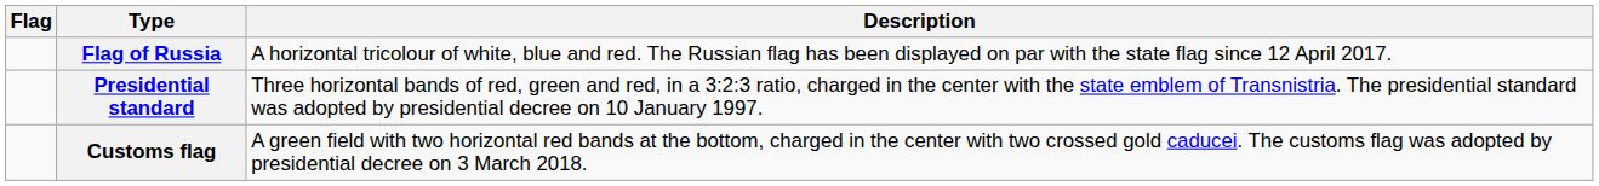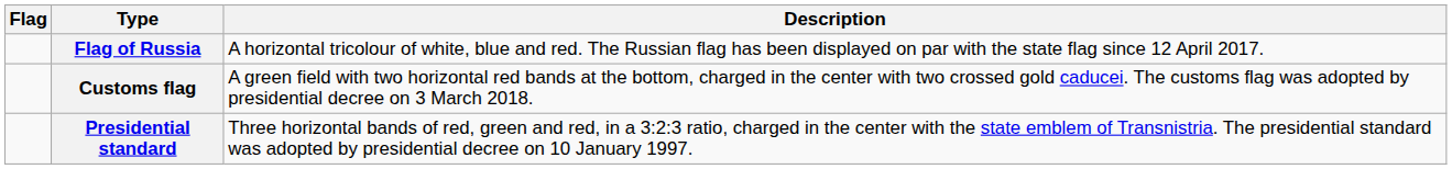rows swapped: Presidential standard <-> Customs flag
